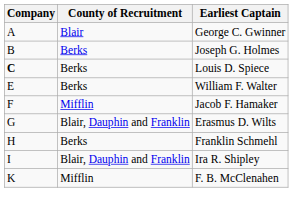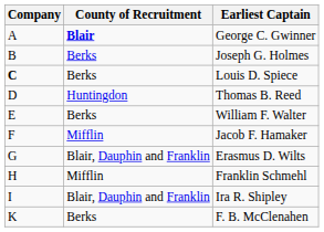George C. Gwinner | County of Recruitment: normal -> bold
+ row: D | Huntingdon | Thomas B. Reed
Franklin Schmehl | County of Recruitment: Berks -> Mifflin
F. B. McClenahen | County of Recruitment: Mifflin -> Berks
